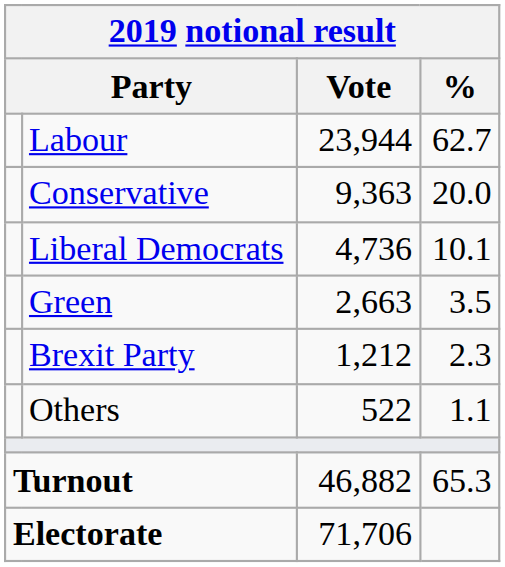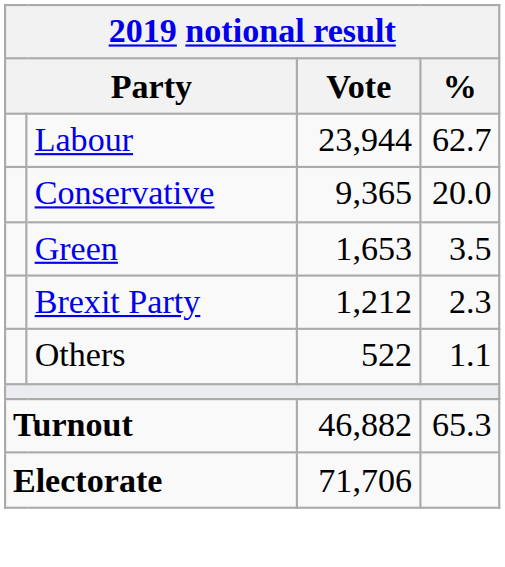Conservative | Vote: 9,363 -> 9,365
- row: Liberal Democrats | 4,736 | 10.1
Green | Vote: 2,663 -> 1,653
